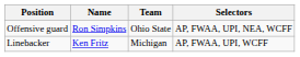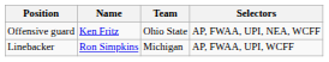Offensive guard | Name: Ron Simpkins -> Ken Fritz
Linebacker | Name: Ken Fritz -> Ron Simpkins
